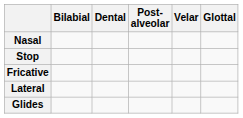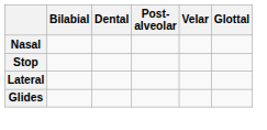- row: Fricative
